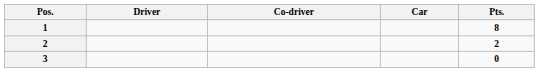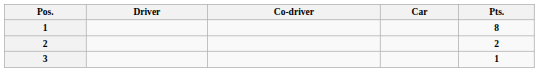3 | Pts.: 0 -> 1
